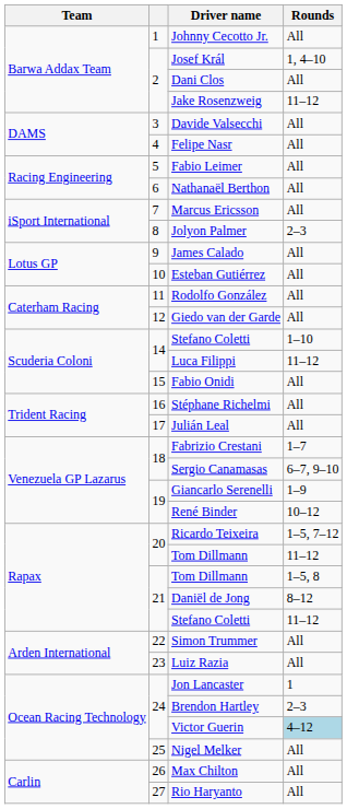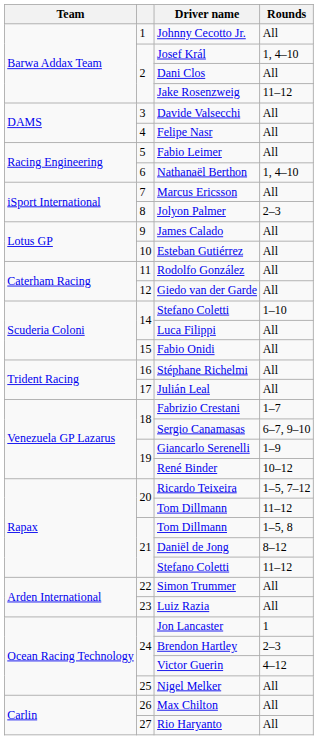Nathanaël Berthon | Rounds: All -> 1, 4–10
Luca Filippi | Rounds: 11–12 -> All
Victor Guerin | Rounds: lightblue background -> no background
